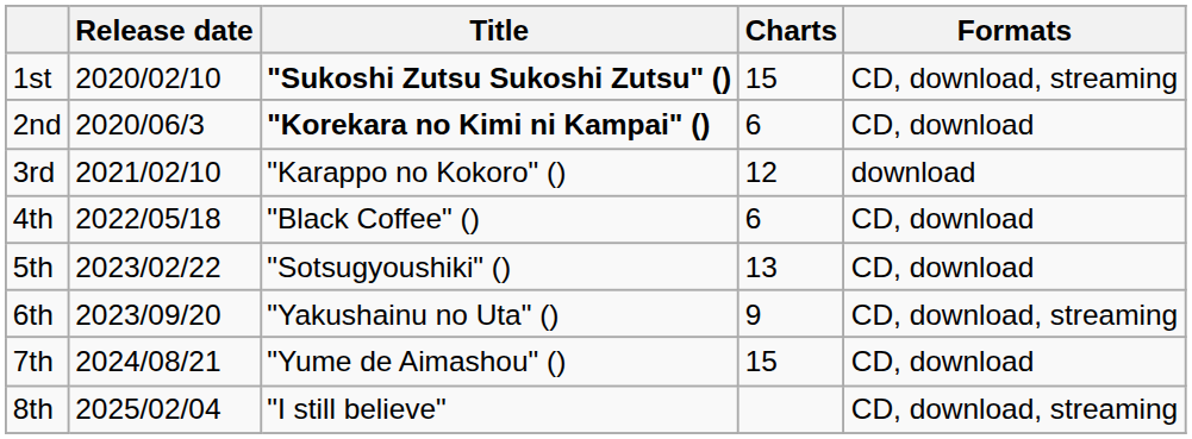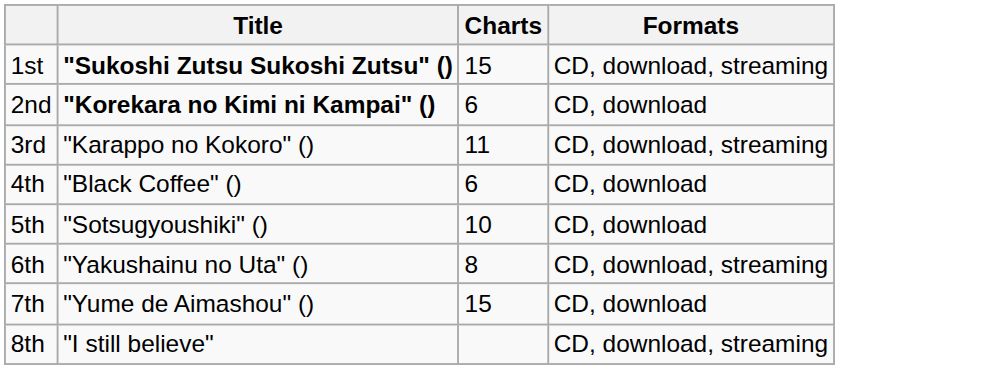- column: Release date | 2020/02/10 | 2020/06/3 | 2021/02/10 | 2022/05/18 | 2023/02/22 | 2023/09/20 | 2024/08/21 | 2025/02/04
3rd | Charts: 12 -> 11
3rd | Formats: download -> CD, download, streaming
5th | Charts: 13 -> 10
6th | Charts: 9 -> 8
